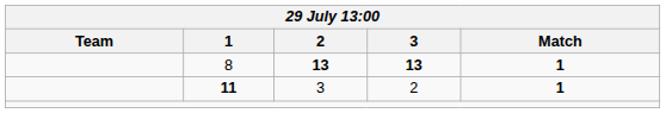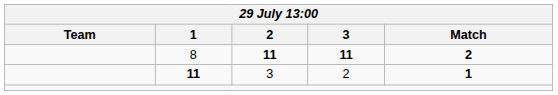8 | 2: 13 -> 11
8 | 3: 13 -> 11
8 | Match: 1 -> 2
